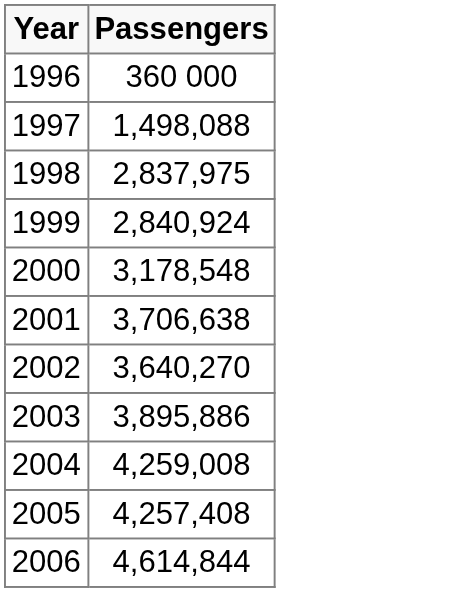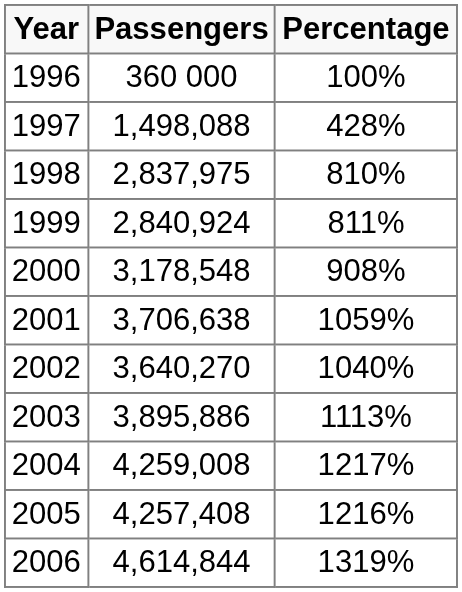+ column: Percentage | 100% | 428% | 810% | 811% | 908% | 1059% | 1040% | 1113% | 1217% | 1216% | 1319%
